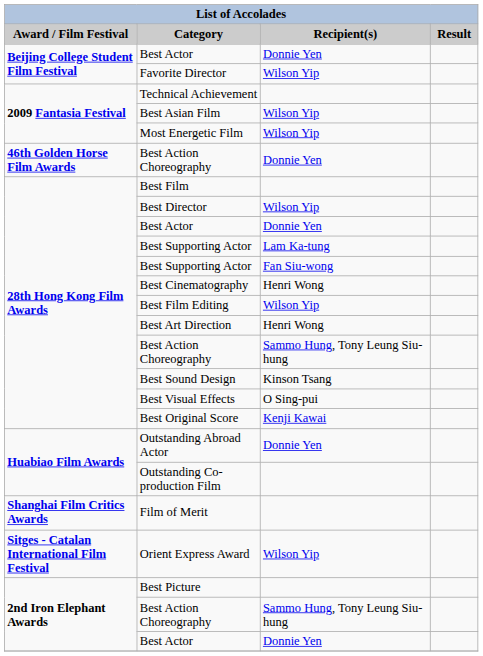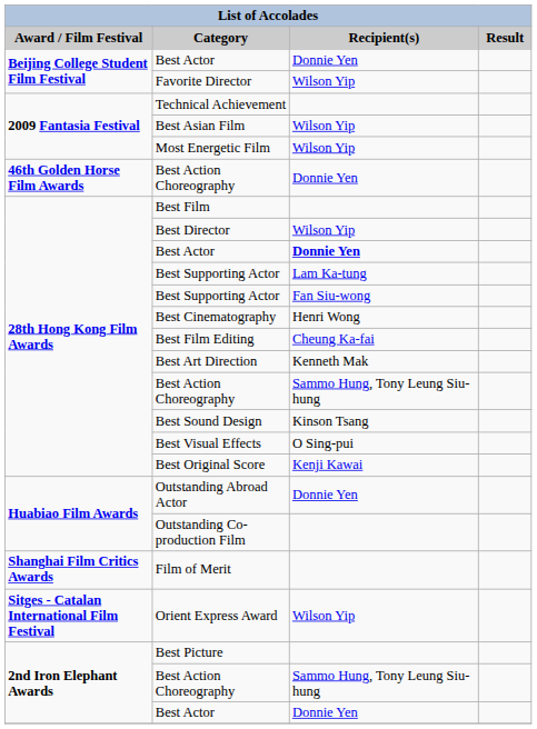28th Hong Kong Film Awards / Best Actor | Recipient(s): normal -> bold
Best Film Editing | Recipient(s): Wilson Yip -> Cheung Ka-fai
Best Art Direction | Recipient(s): Henri Wong -> Kenneth Mak
